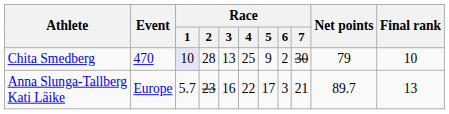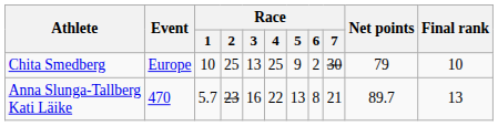Chita Smedberg | Event: 470 -> Europe
Chita Smedberg | Race / 1: lavender background -> no background
Chita Smedberg | Race / 2: 28 -> 25
Anna Slunga-Tallberg Kati Läike | Event: Europe -> 470
Anna Slunga-Tallberg Kati Läike | Race / 5: 17 -> 13
Anna Slunga-Tallberg Kati Läike | Race / 6: 3 -> 8
